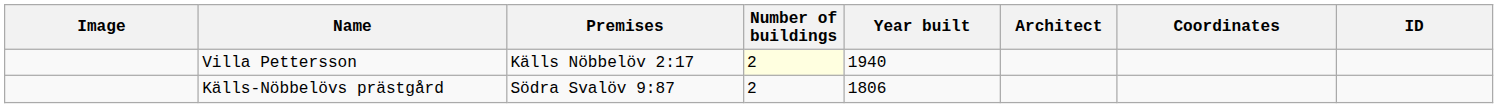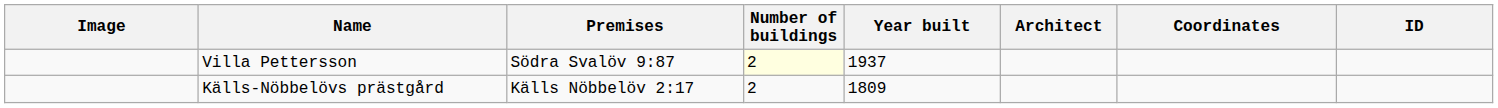Villa Pettersson | Premises: Källs Nöbbelöv 2:17 -> Södra Svalöv 9:87
Villa Pettersson | Year built: 1940 -> 1937
Källs-Nöbbelövs prästgård | Premises: Södra Svalöv 9:87 -> Källs Nöbbelöv 2:17
Källs-Nöbbelövs prästgård | Year built: 1806 -> 1809
